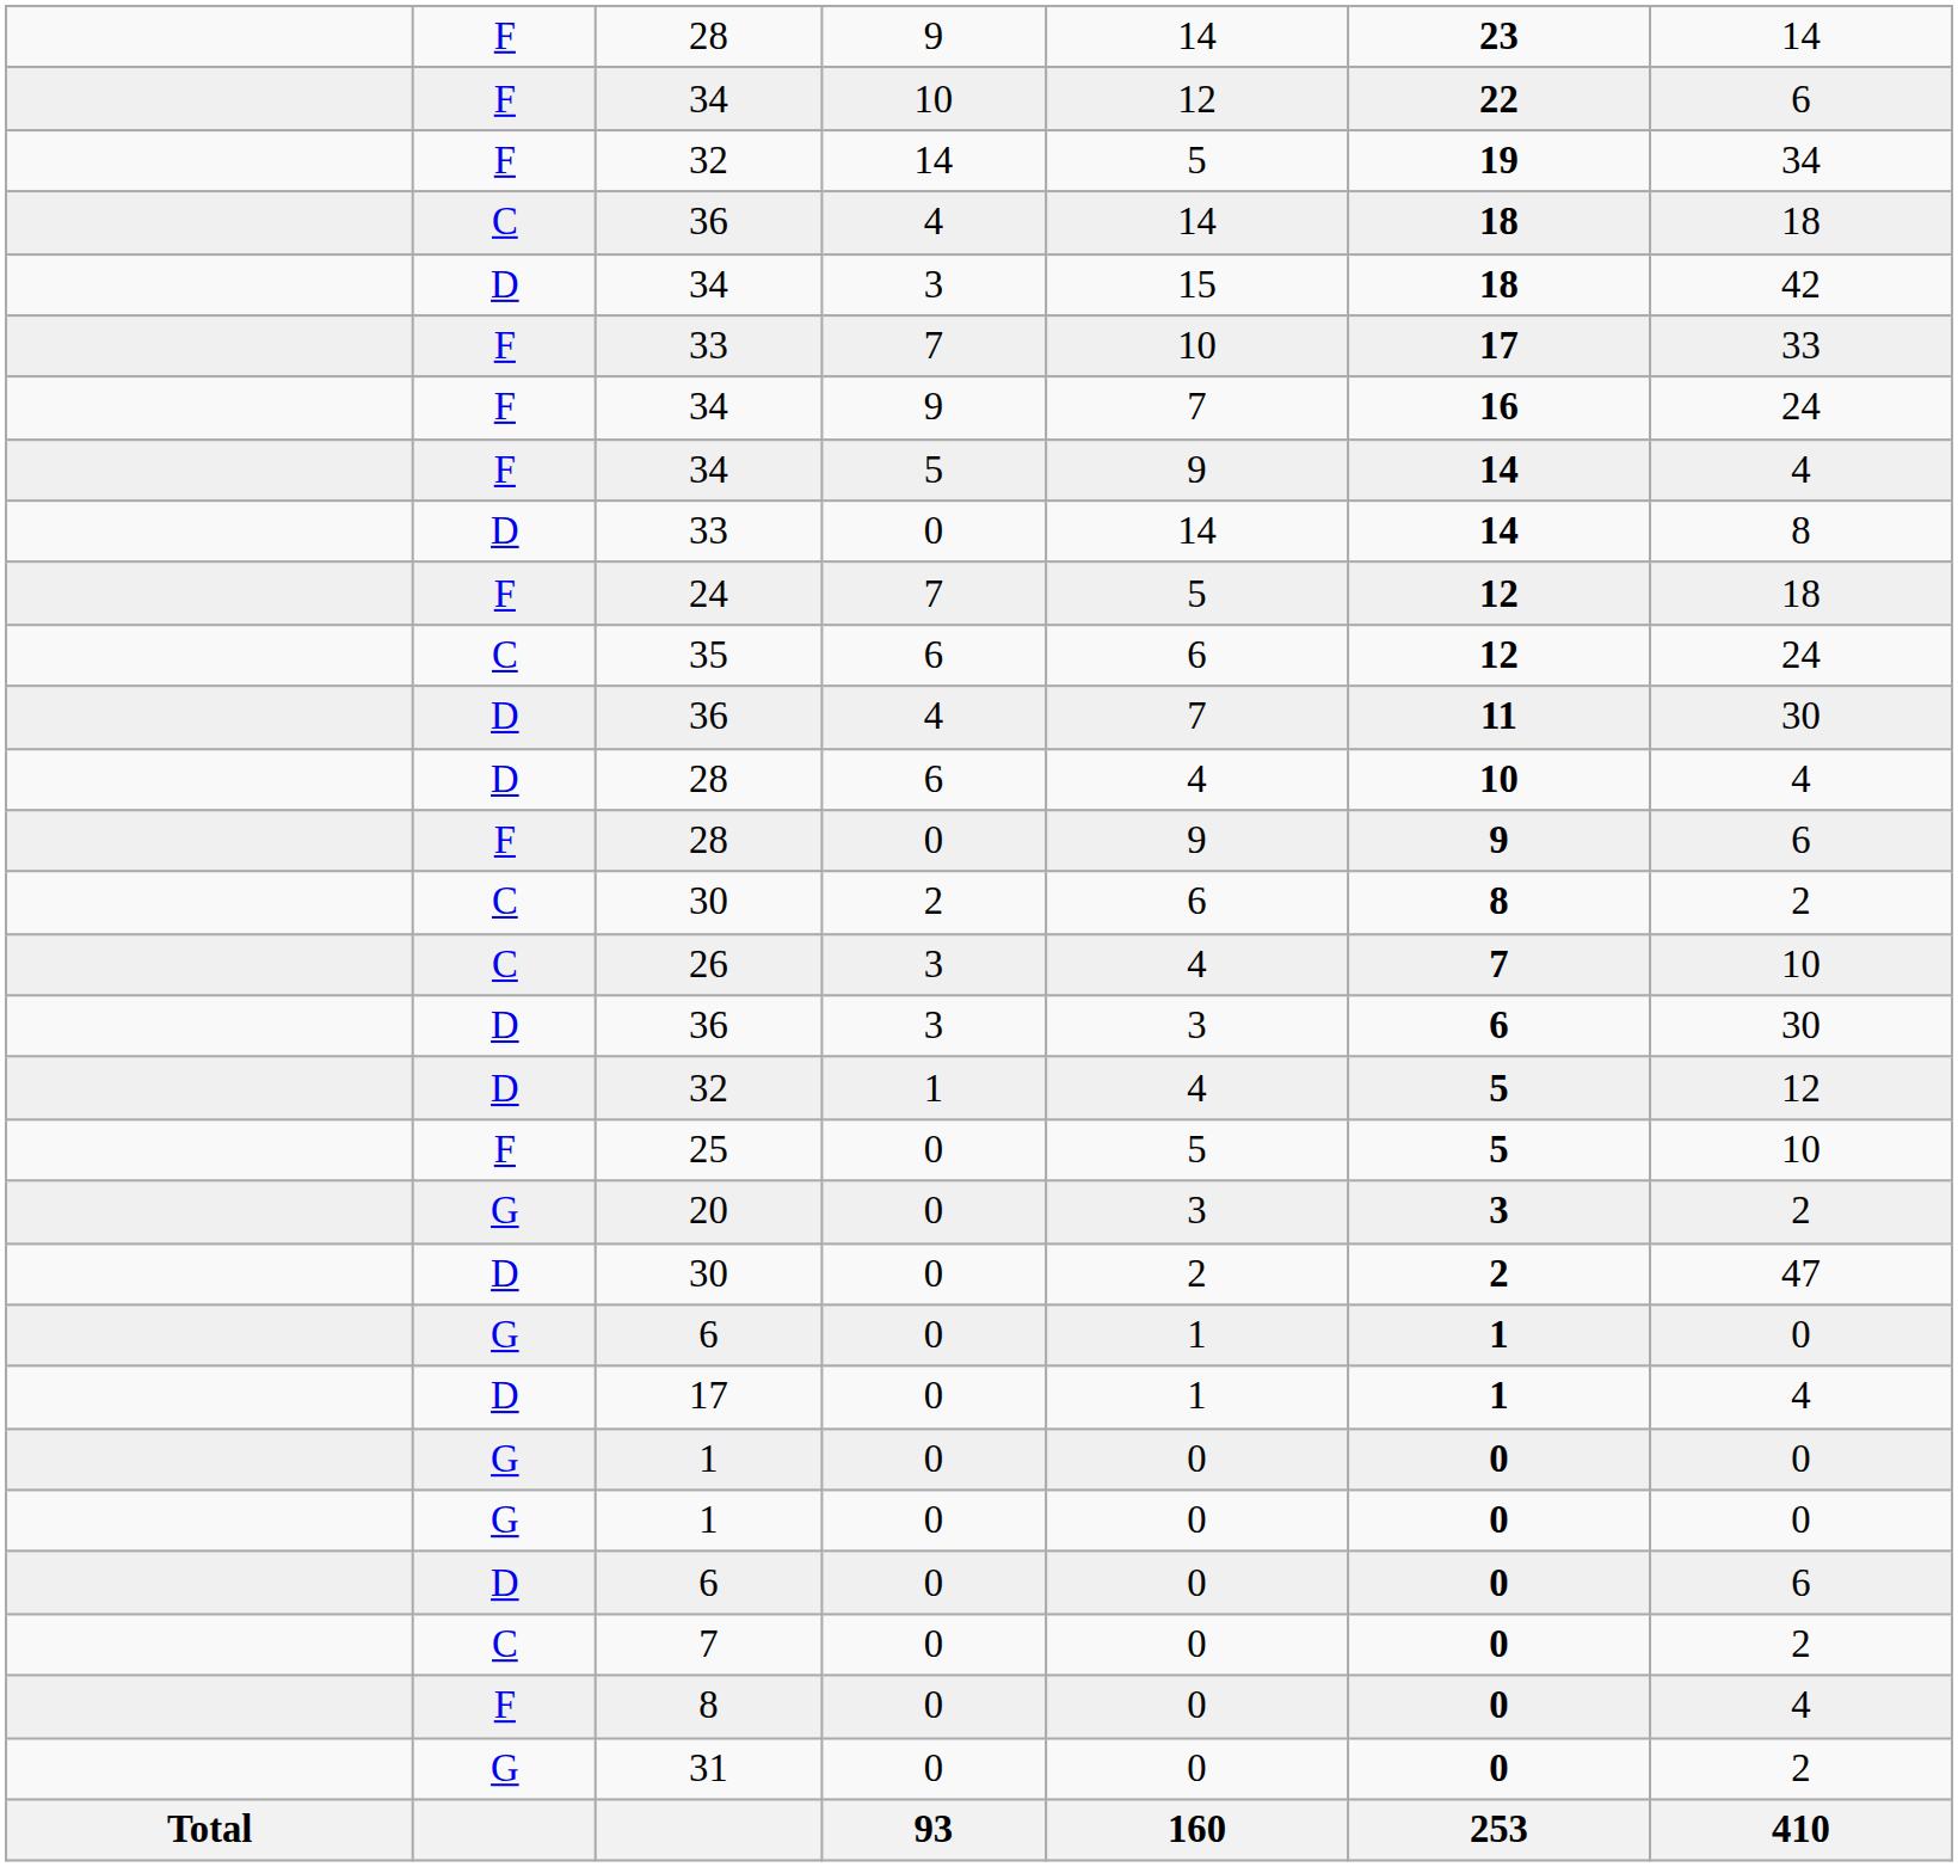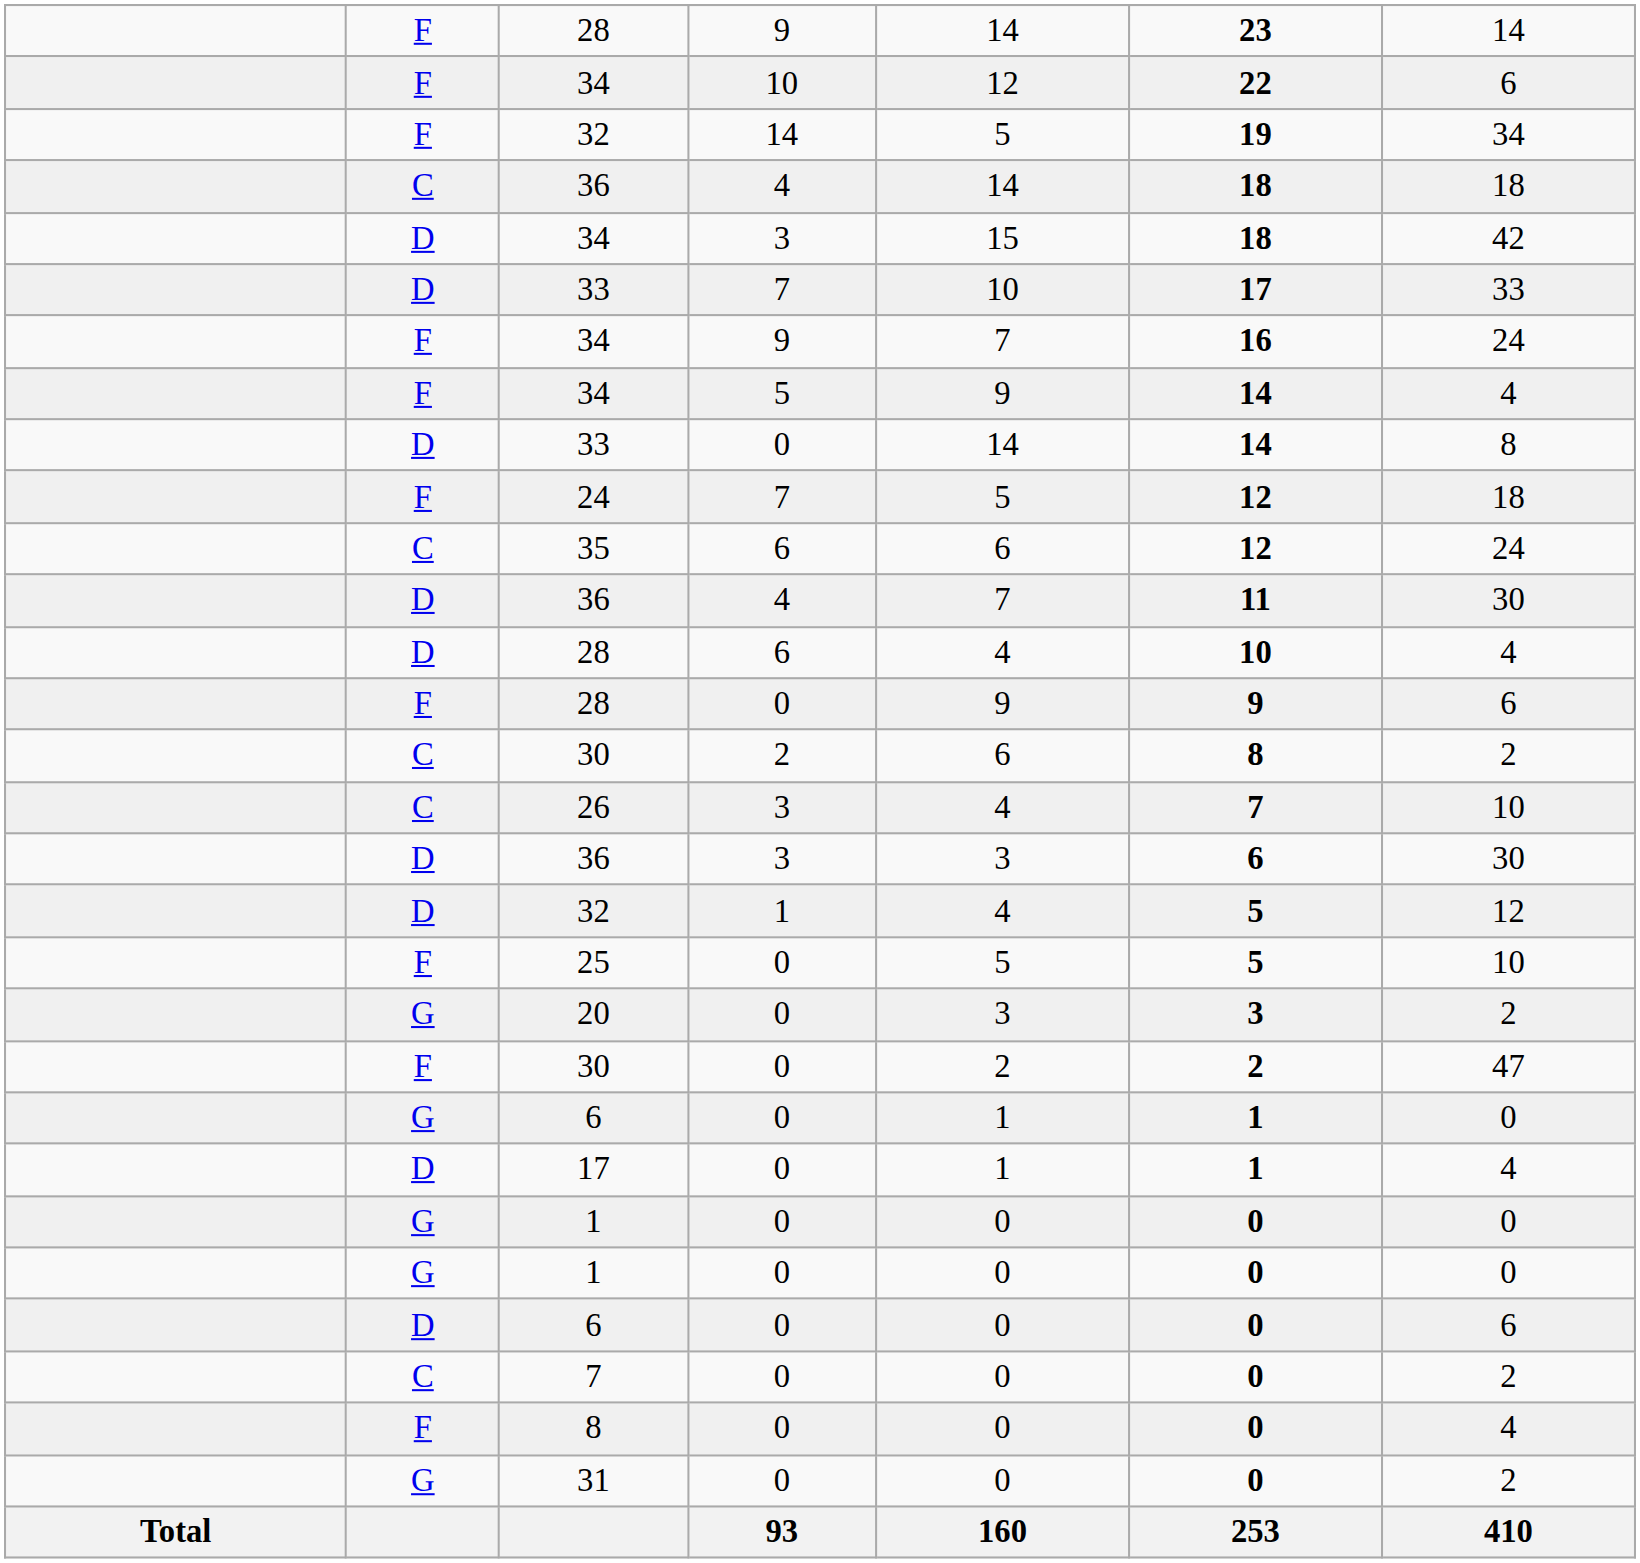33 / 7 | column 2: F -> D
30 / 0 | column 2: D -> F
